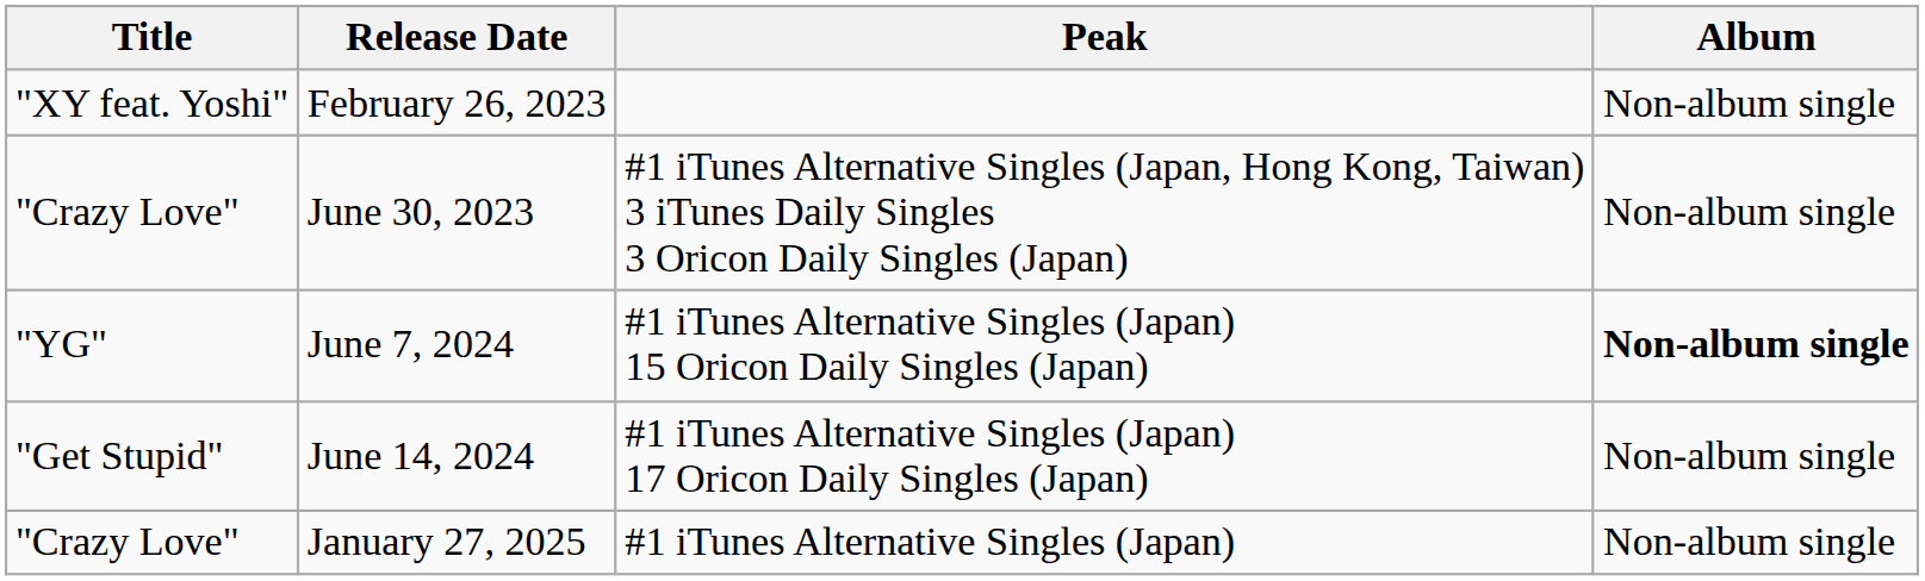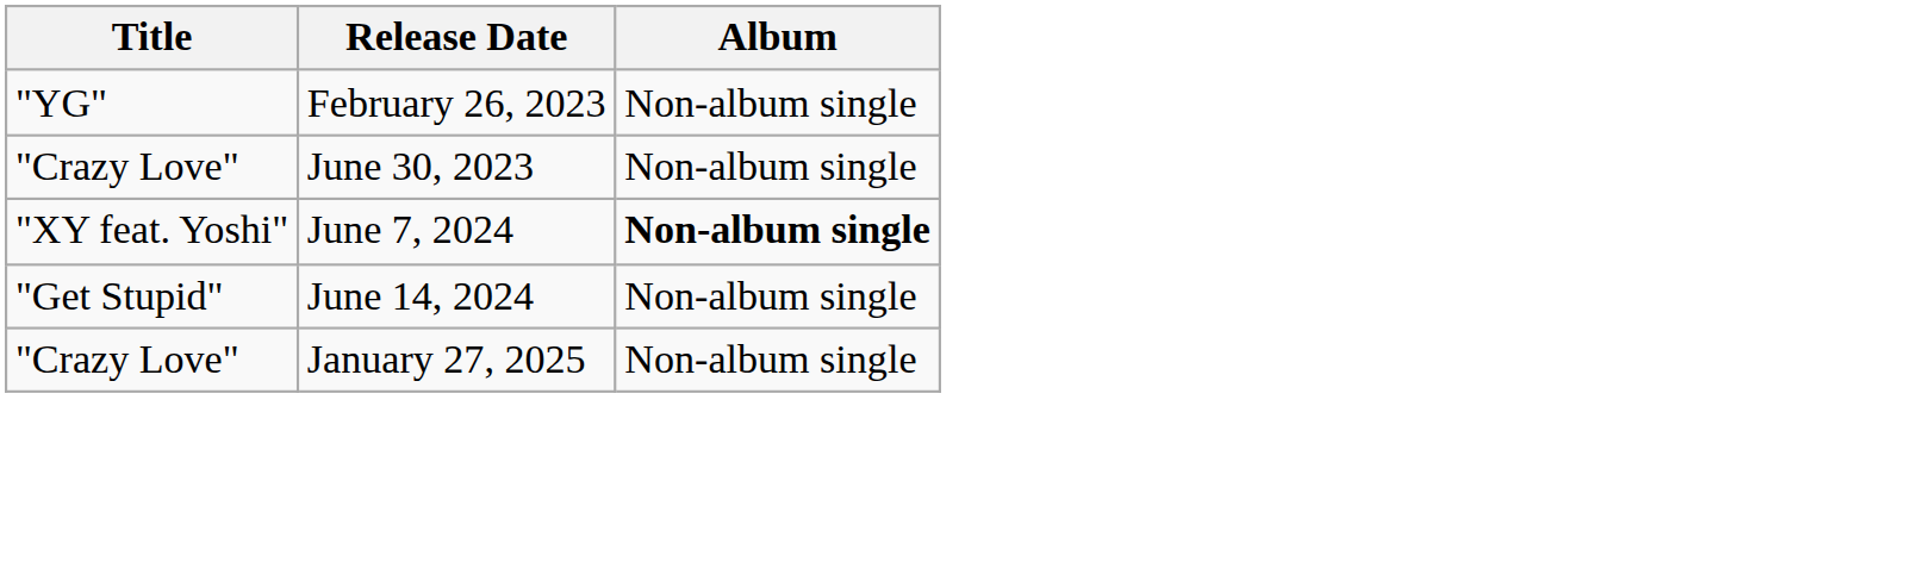- column: Peak | #1 iTunes Alternative Singles (Japan, Hong Kong, Taiwan) 3 iTunes Daily Singles 3 Oricon Daily Singles (Japan) | #1 iTunes Alternative Singles (Japan) 15 Oricon Daily Singles (Japan) | #1 iTunes Alternative Singles (Japan) 17 Oricon Daily Singles (Japan) | #1 iTunes Alternative Singles (Japan)
February 26, 2023 | Title: "XY feat. Yoshi" -> "YG"
June 7, 2024 | Title: "YG" -> "XY feat. Yoshi"
